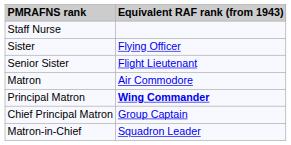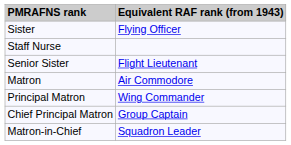rows swapped: Staff Nurse <-> Sister
Principal Matron | Equivalent RAF rank (from 1943): bold -> normal
